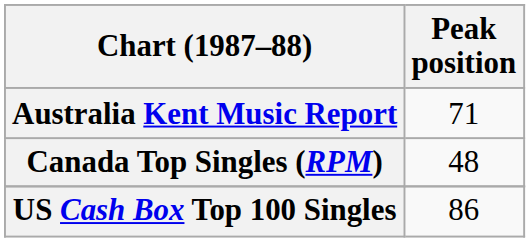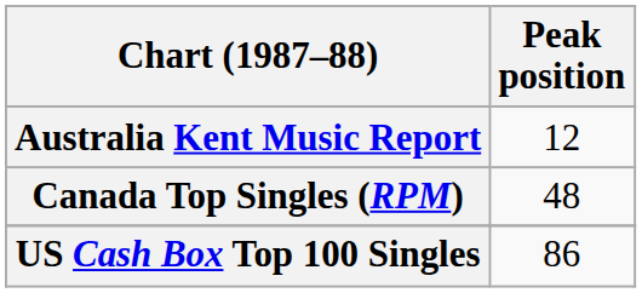Australia Kent Music Report | Peak position: 71 -> 12
